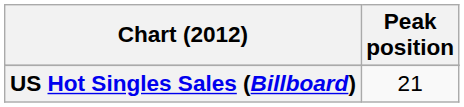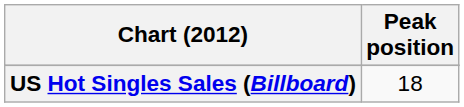US Hot Singles Sales (Billboard) | Peak position: 21 -> 18
